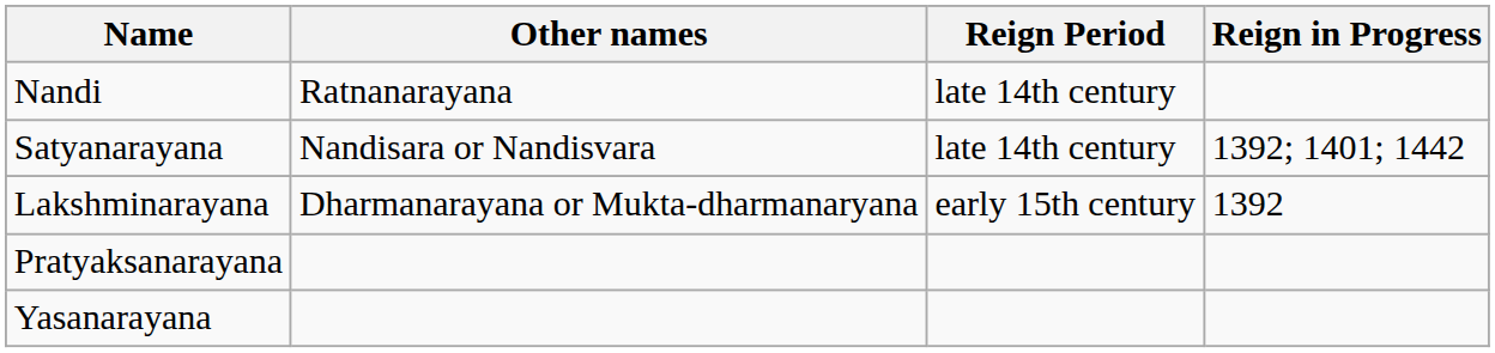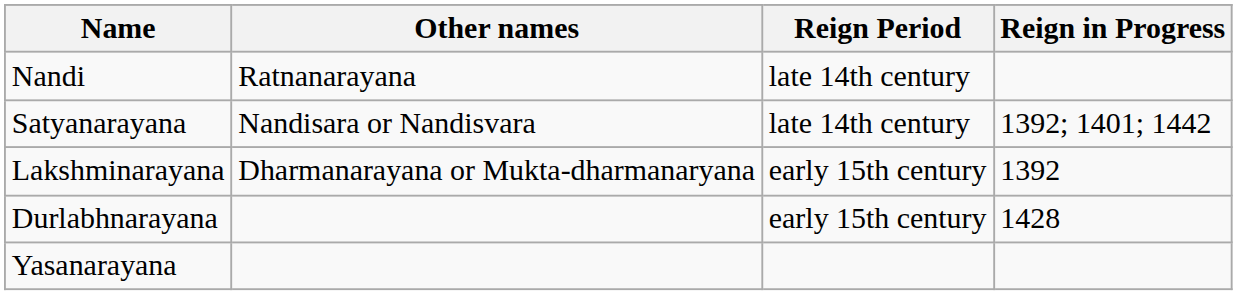+ row: Durlabhnarayana | early 15th century | 1428
- row: Pratyaksanarayana
